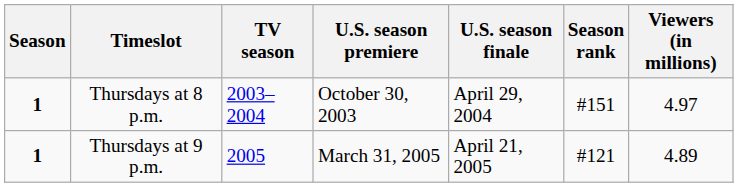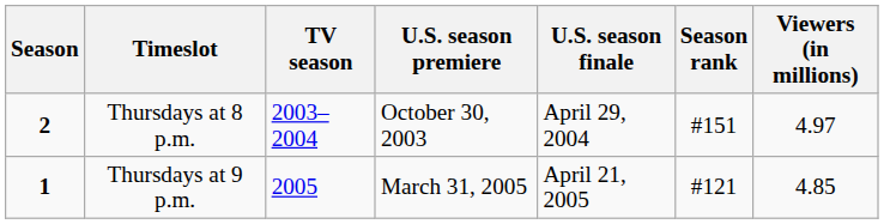Thursdays at 8 p.m. | Season: 1 -> 2
Thursdays at 9 p.m. | Viewers (in millions): 4.89 -> 4.85
